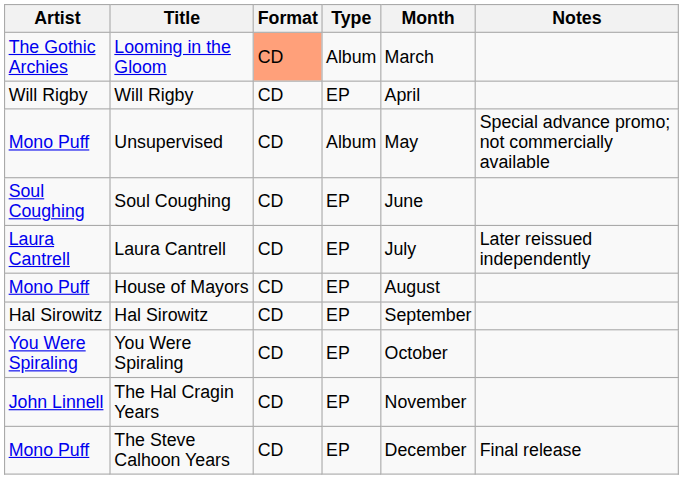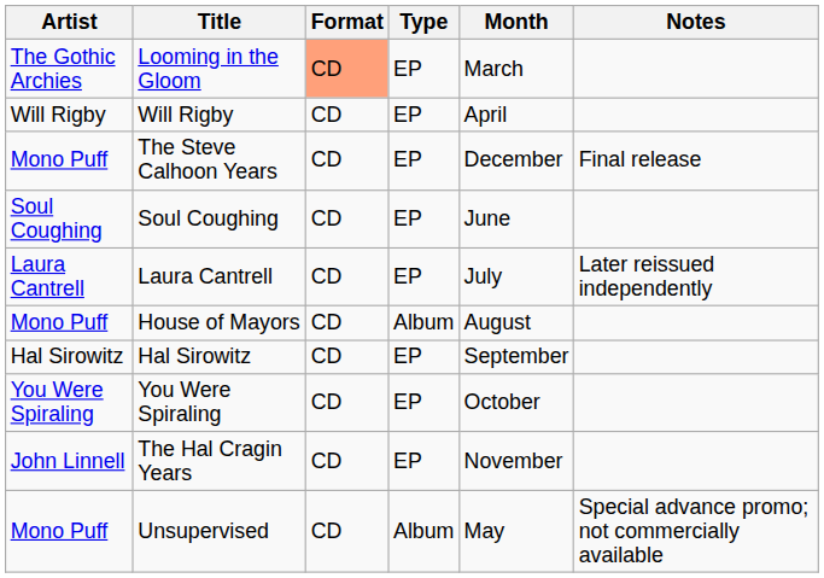Looming in the Gloom | Type: Album -> EP
rows swapped: Unsupervised <-> The Steve Calhoon Years
House of Mayors | Type: EP -> Album
